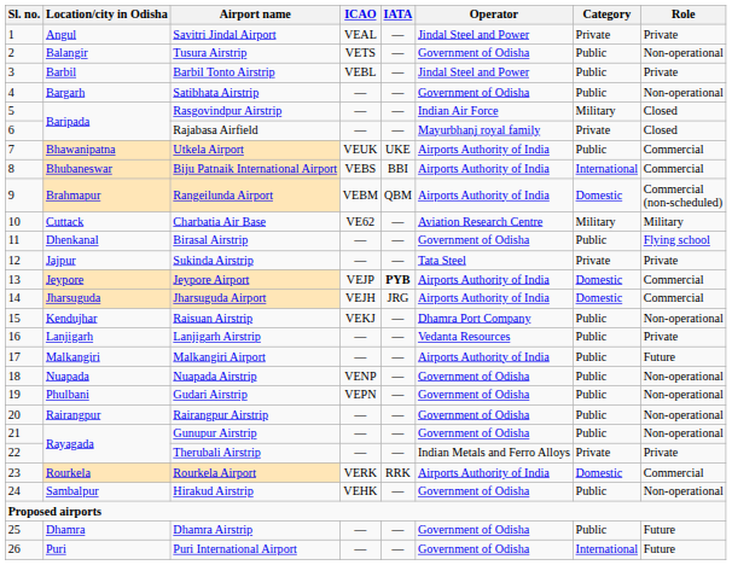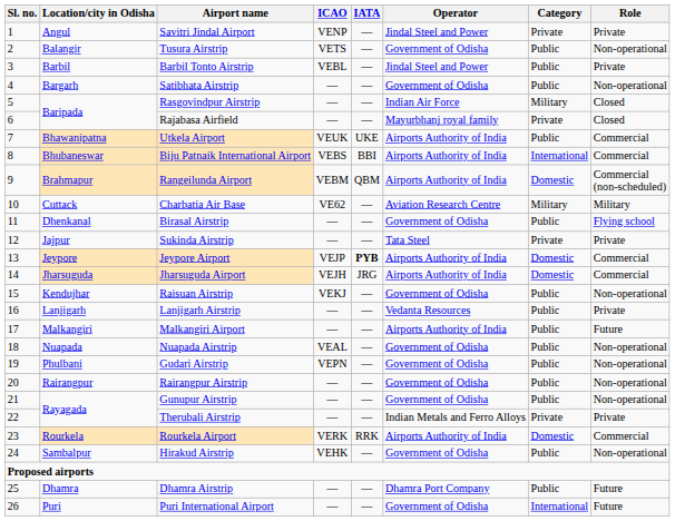Savitri Jindal Airport | ICAO: VEAL -> VENP
Raisuan Airstrip | Operator: Dhamra Port Company -> Government of Odisha
Nuapada Airstrip | ICAO: VENP -> VEAL
Dhamra Airstrip | Operator: Government of Odisha -> Dhamra Port Company
